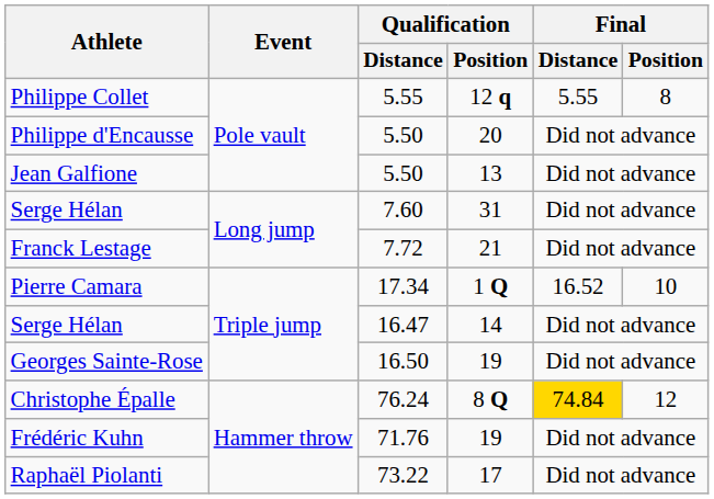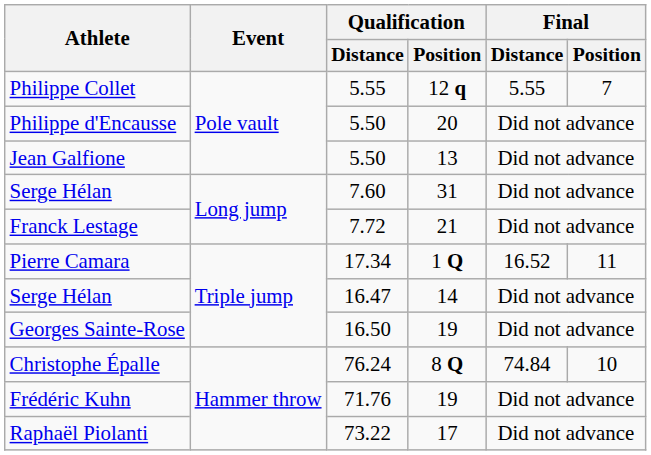Philippe Collet | Final / Position: 8 -> 7
Pierre Camara | Final / Position: 10 -> 11
Christophe Épalle | Final / Distance: gold background -> no background
Christophe Épalle | Final / Position: 12 -> 10
